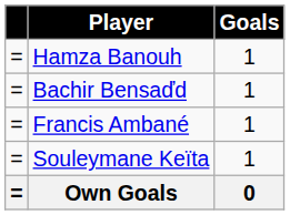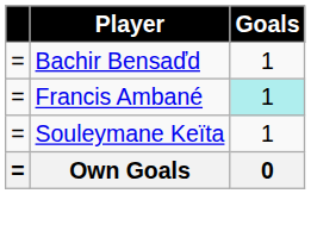- row: = | Hamza Banouh | 1
Francis Ambané | Goals: no background -> paleturquoise background
